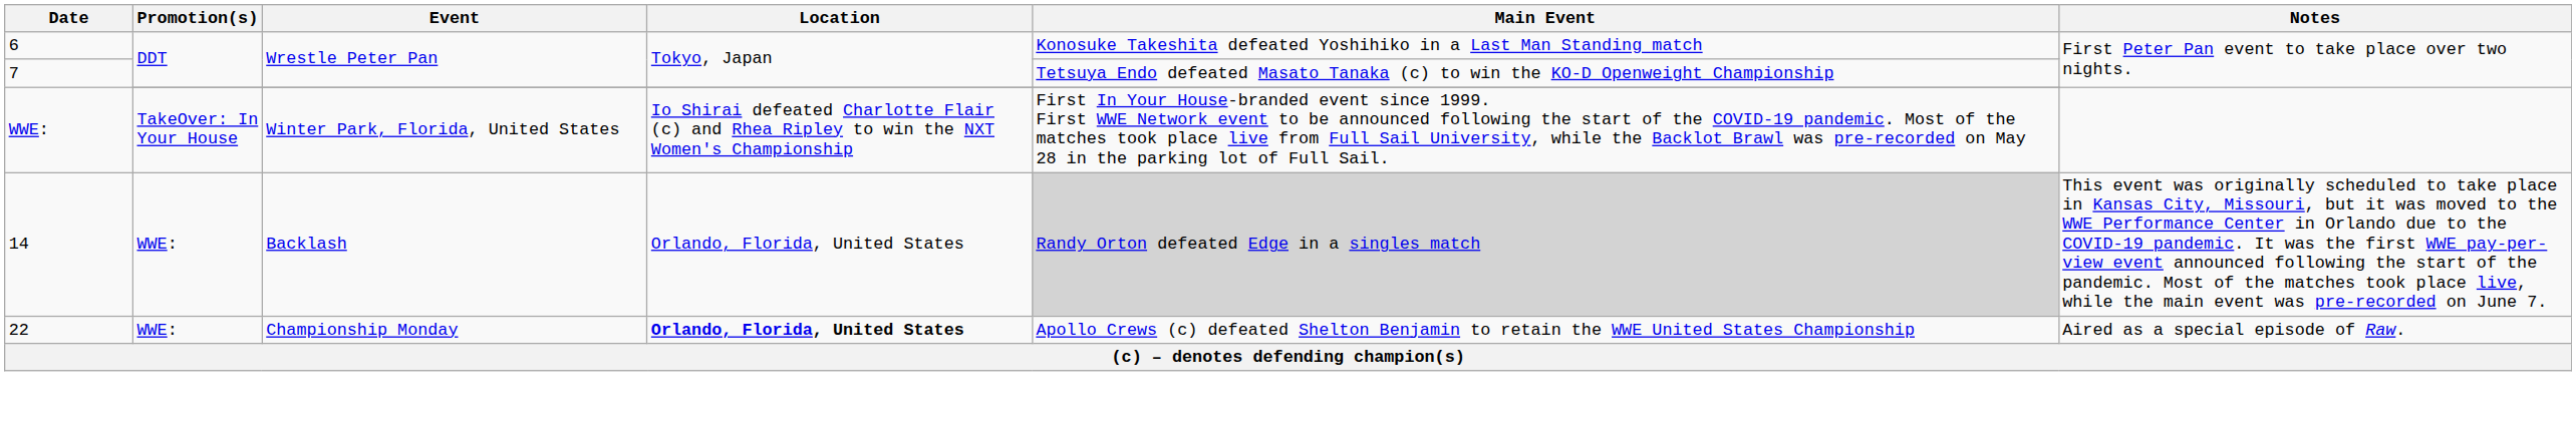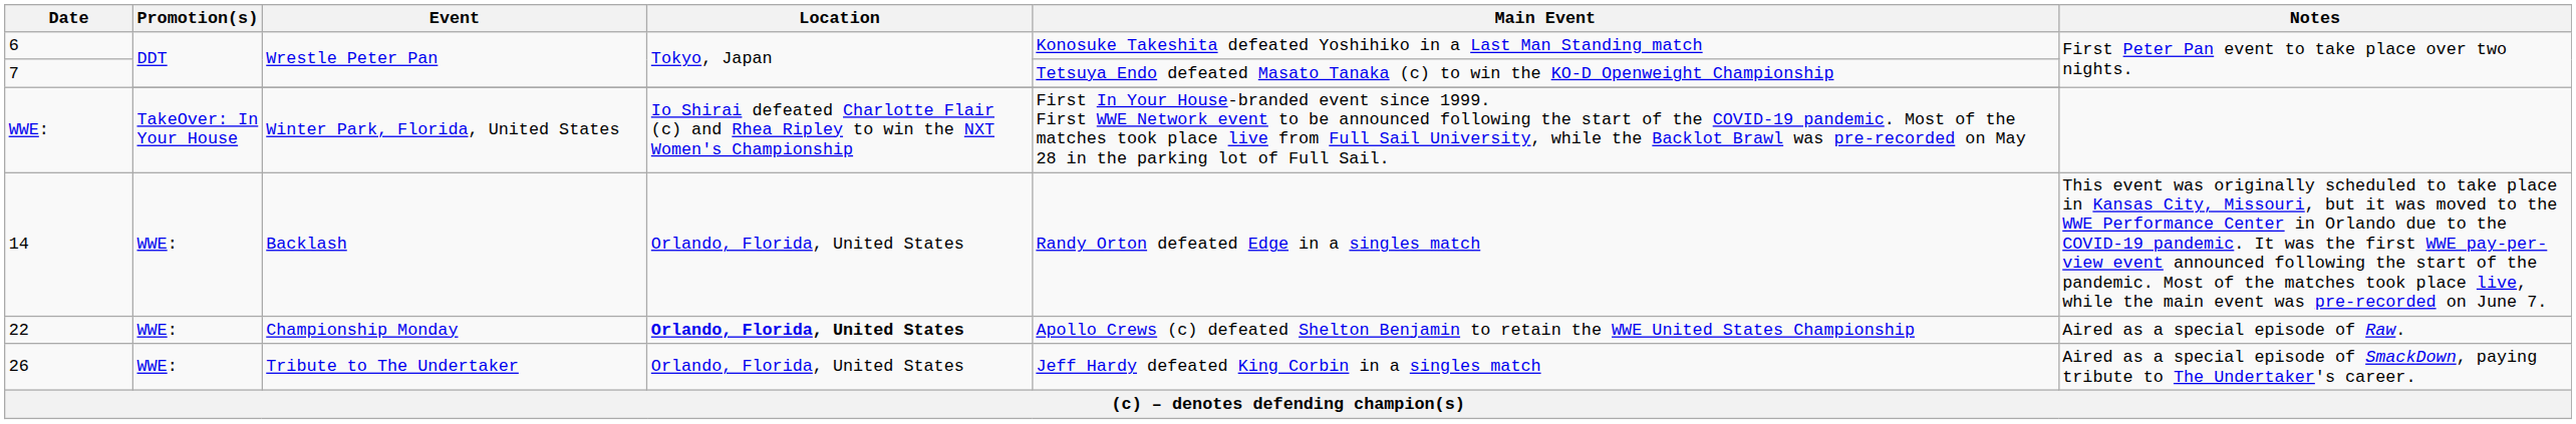14 | Main Event: lightgrey background -> no background
+ row: 26 | WWE: | Tribute to The Undertaker | Orlando, Florida, United States | Jeff Hardy defeated King Corbin in a singles match | Aired as a special episode of SmackDown, paying tribute to The Undertaker's career.
